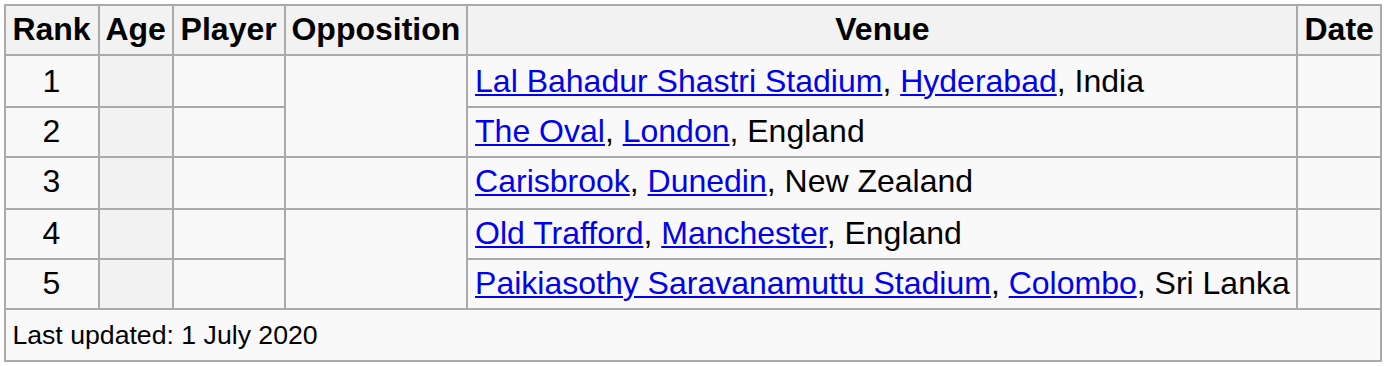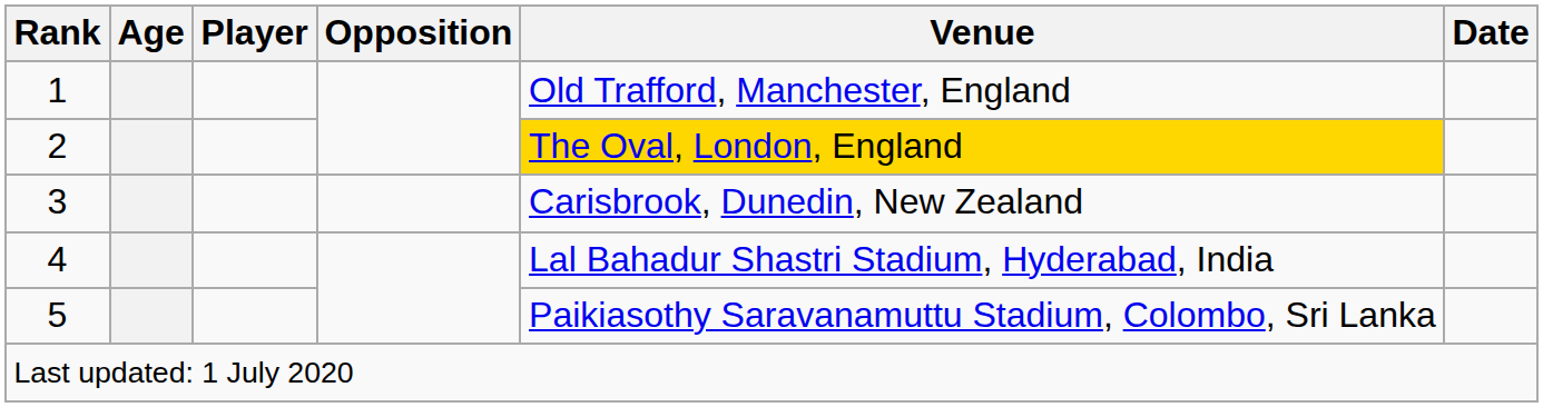1 | Venue: Lal Bahadur Shastri Stadium, Hyderabad, India -> Old Trafford, Manchester, England
2 | Venue: no background -> gold background
4 | Venue: Old Trafford, Manchester, England -> Lal Bahadur Shastri Stadium, Hyderabad, India
